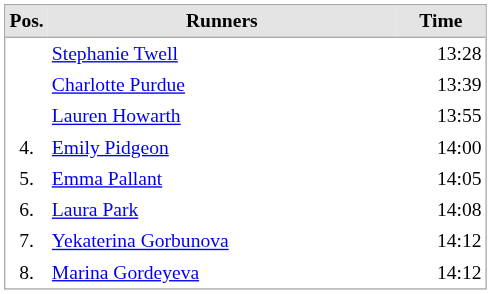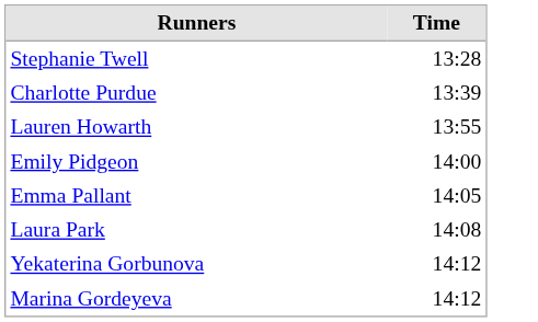- column: Pos. | 4. | 5. | 6. | 7. | 8.
